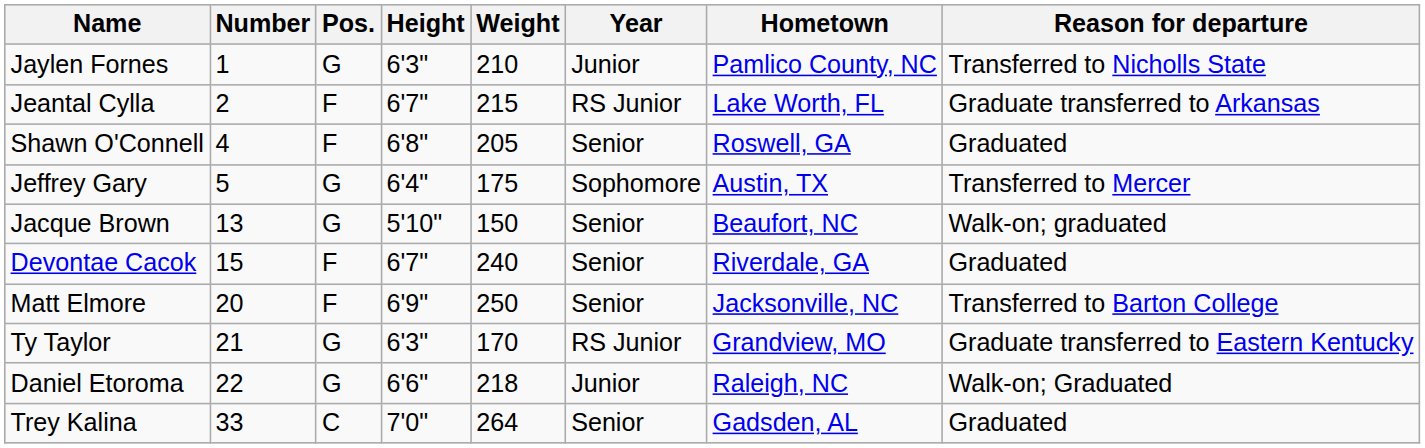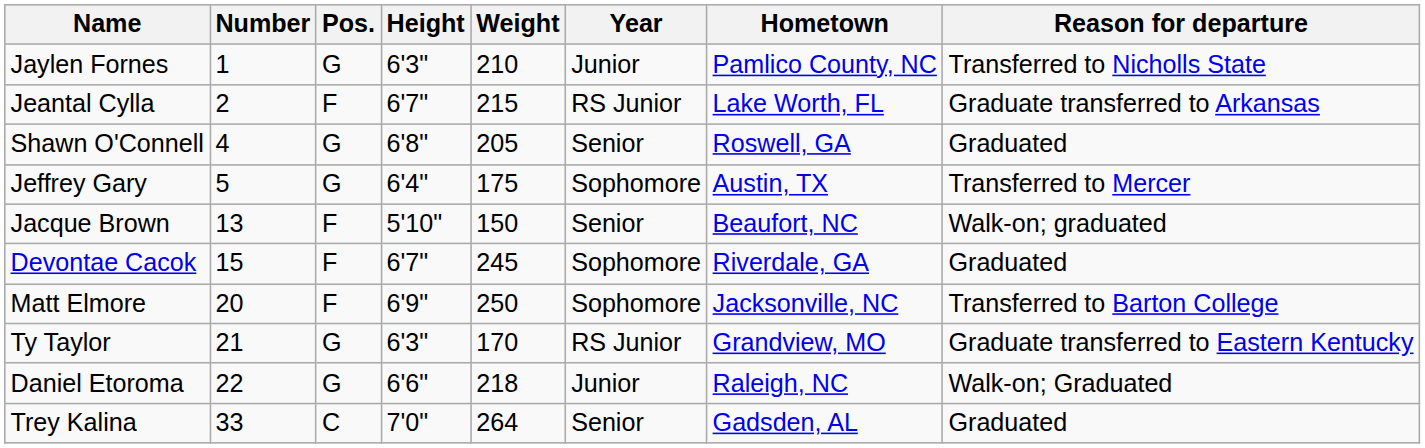Shawn O'Connell | Pos.: F -> G
Jacque Brown | Pos.: G -> F
Devontae Cacok | Weight: 240 -> 245
Devontae Cacok | Year: Senior -> Sophomore
Matt Elmore | Year: Senior -> Sophomore
